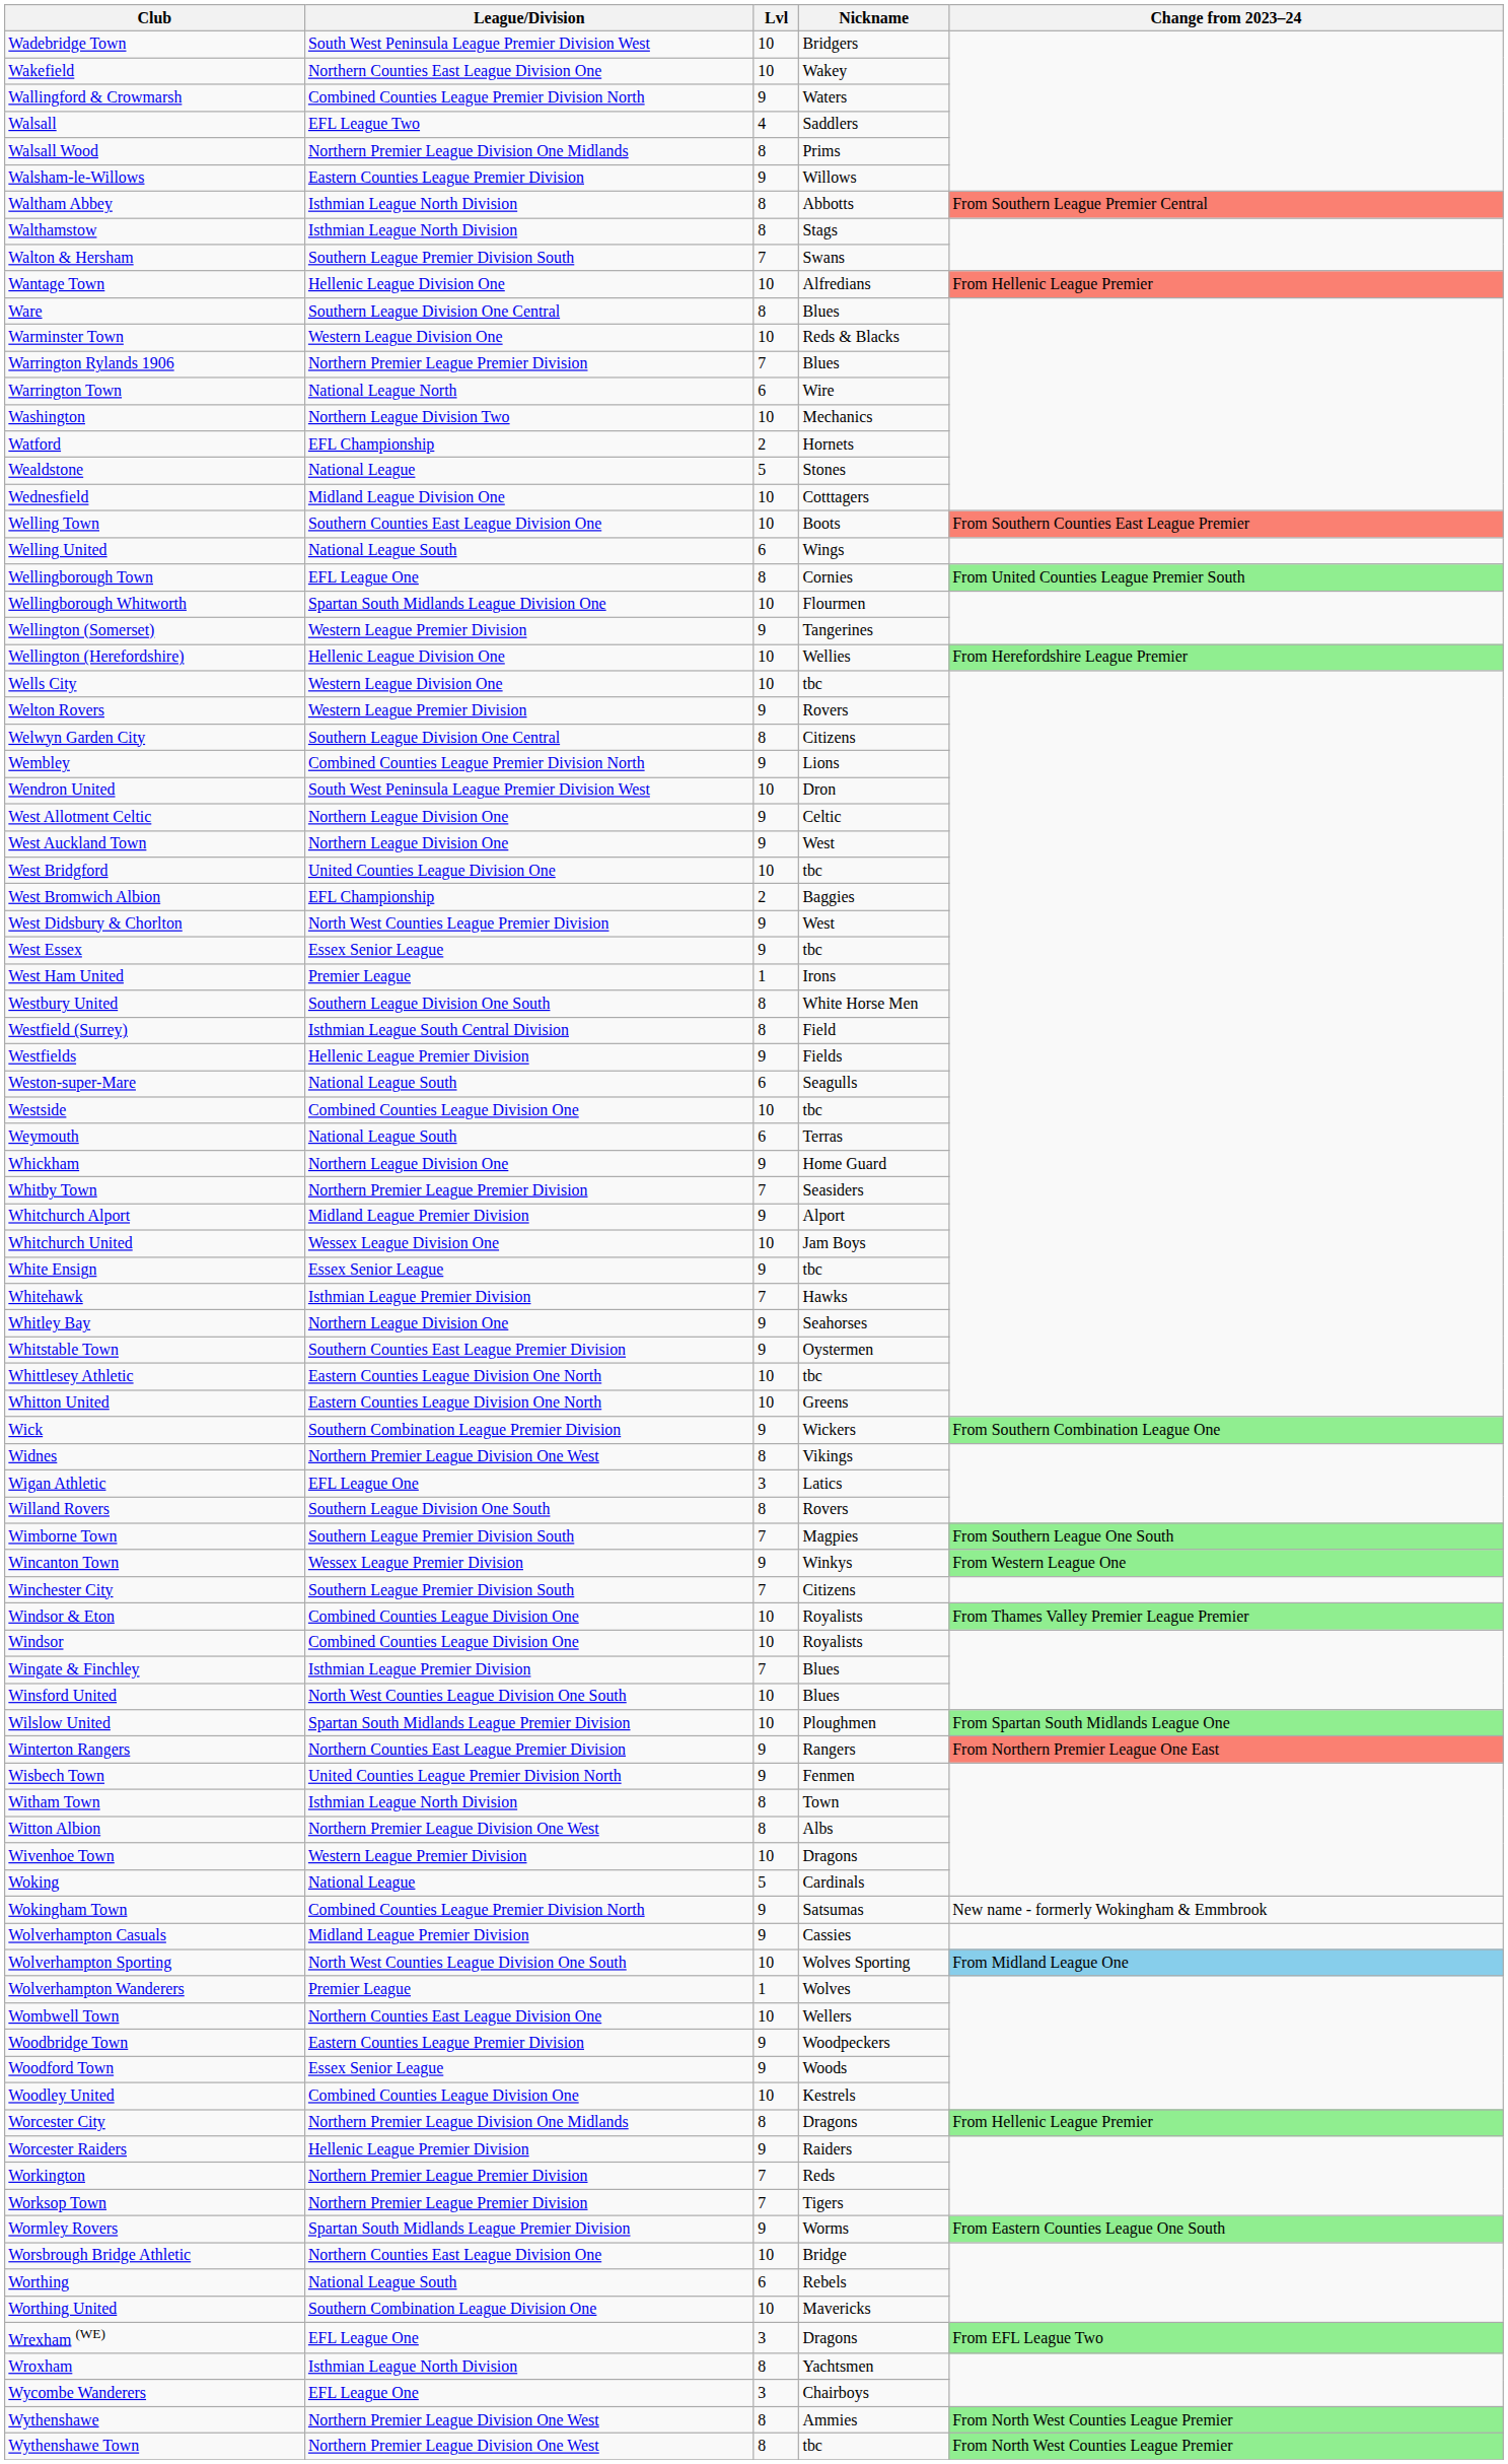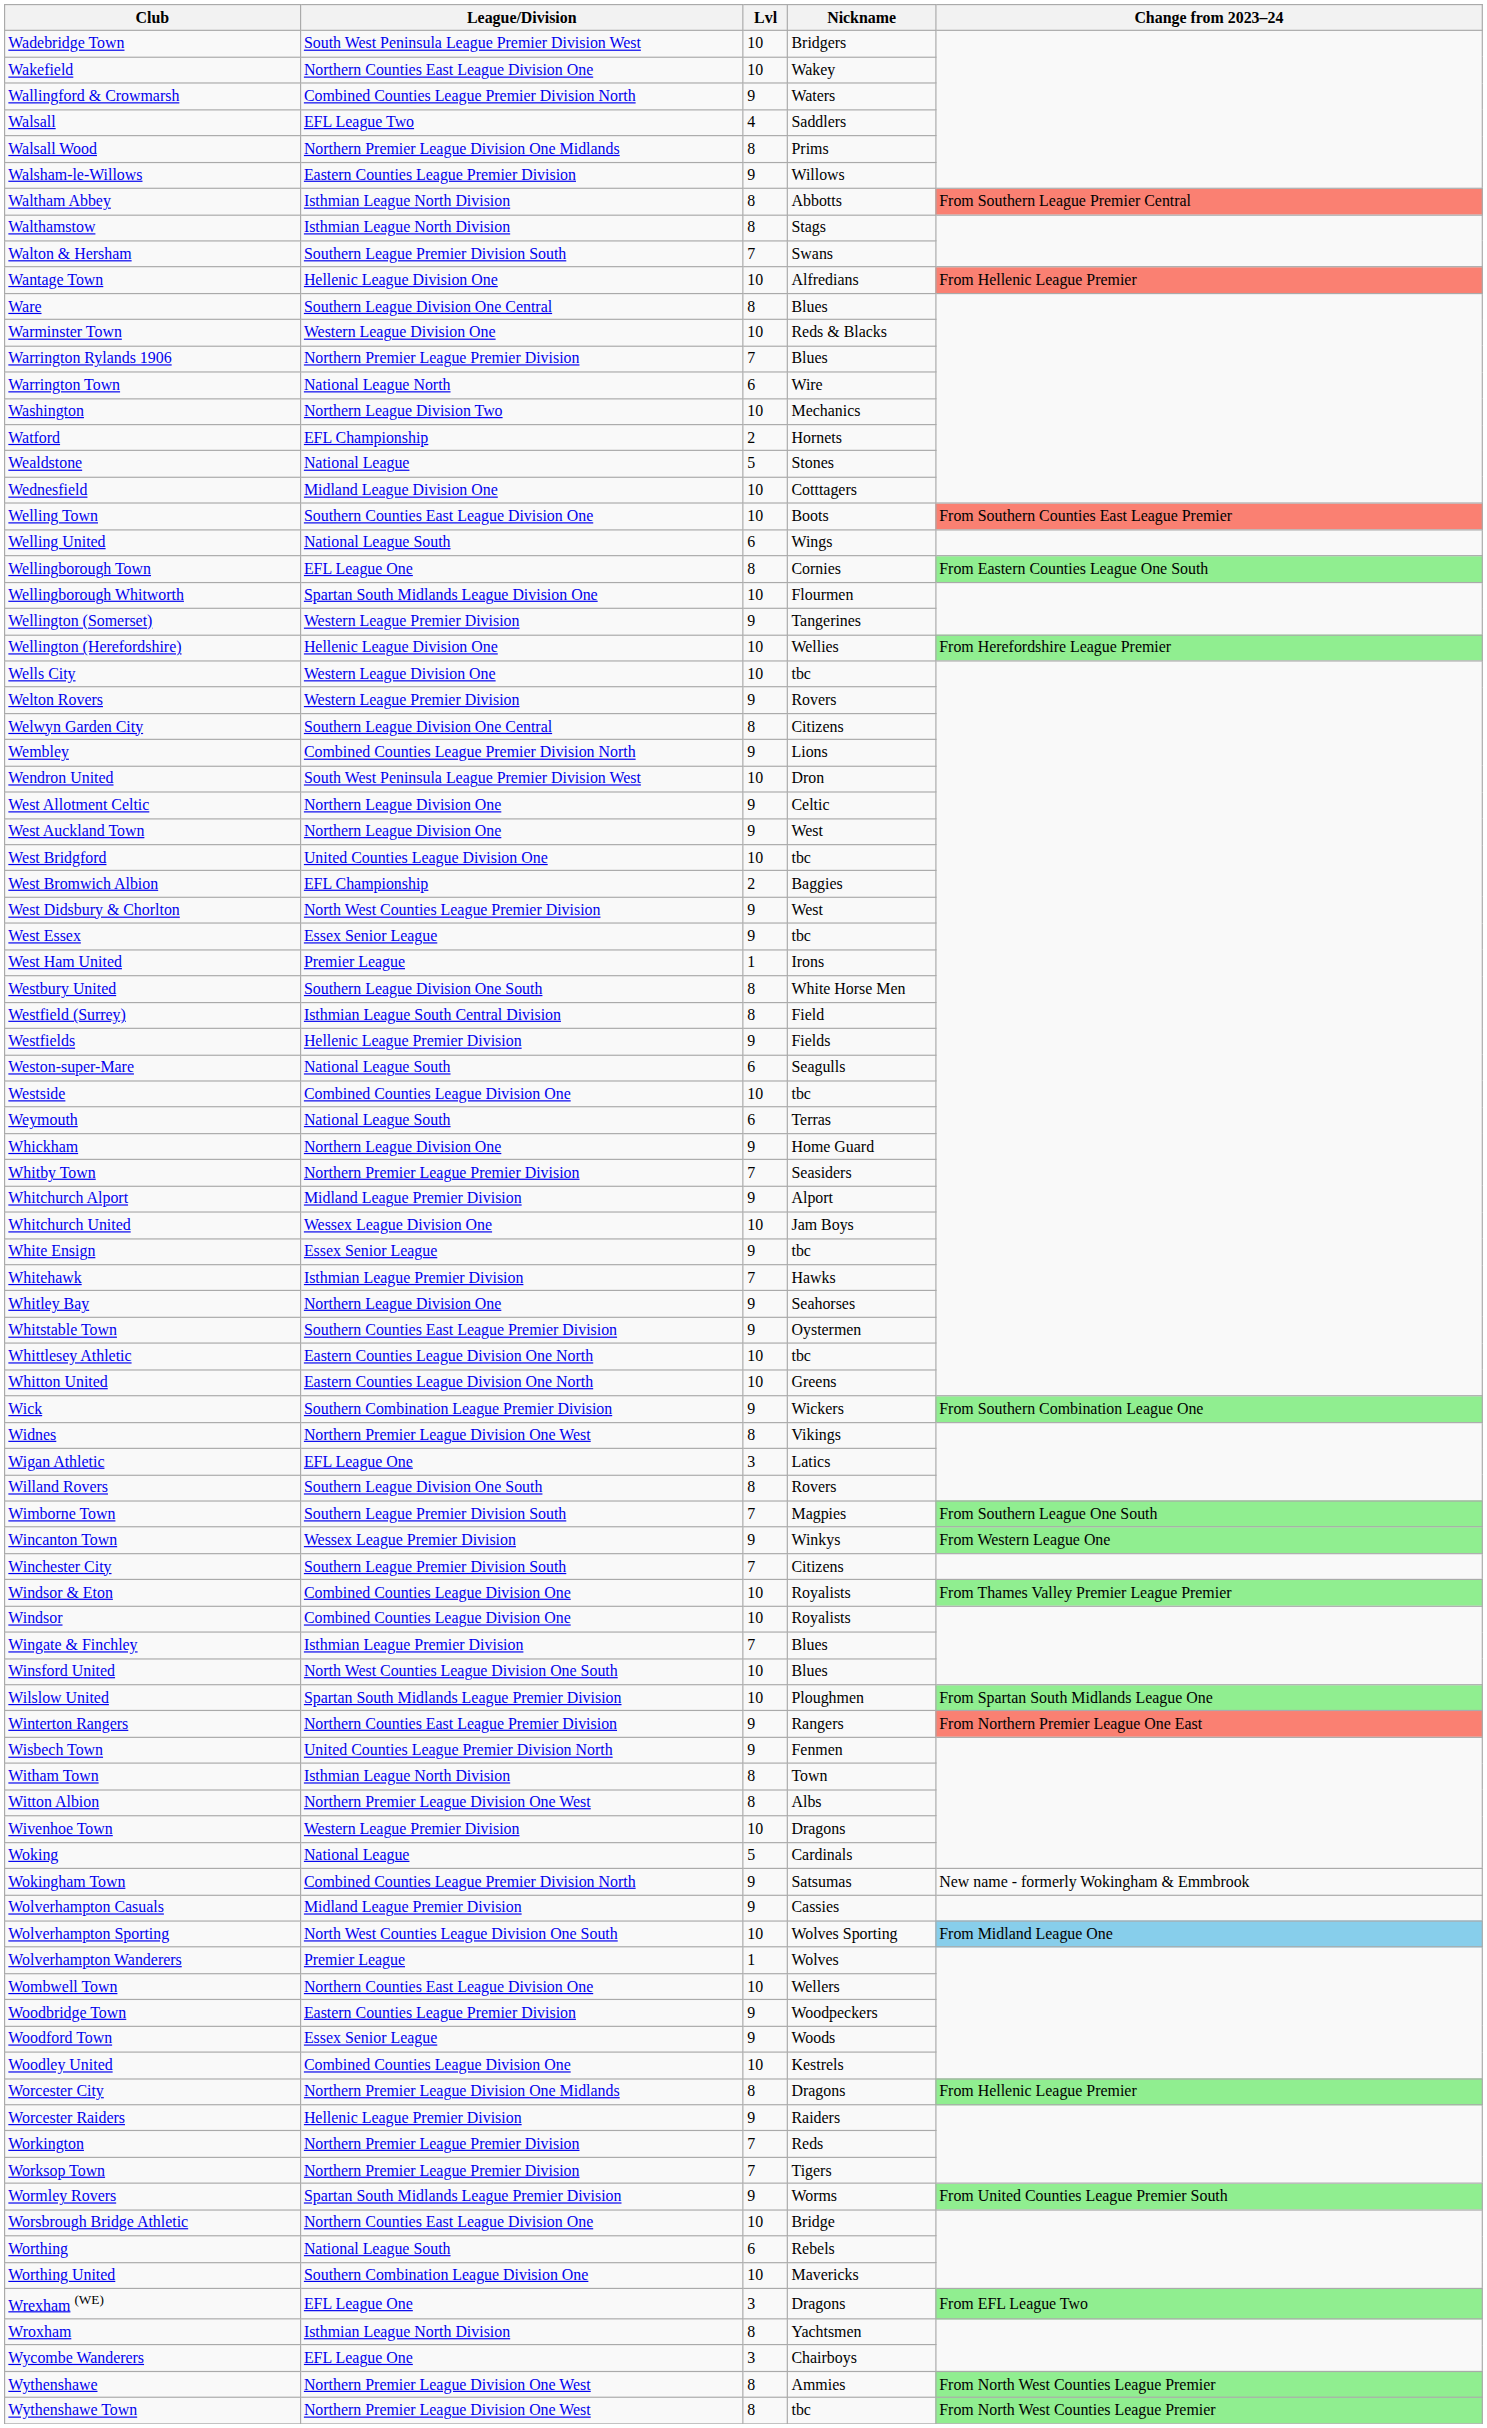Wellingborough Town | Change from 2023–24: From United Counties League Premier South -> From Eastern Counties League One South
Wormley Rovers | Change from 2023–24: From Eastern Counties League One South -> From United Counties League Premier South
